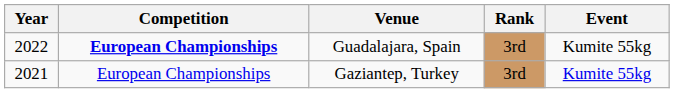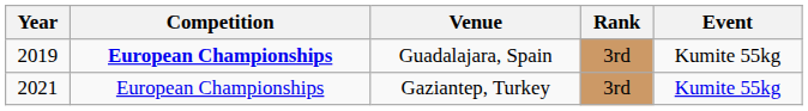Guadalajara, Spain | Year: 2022 -> 2019
